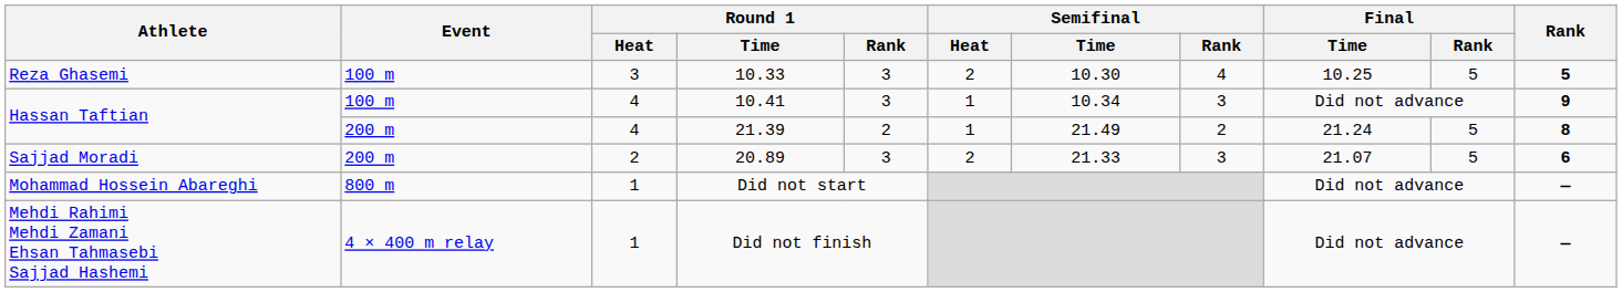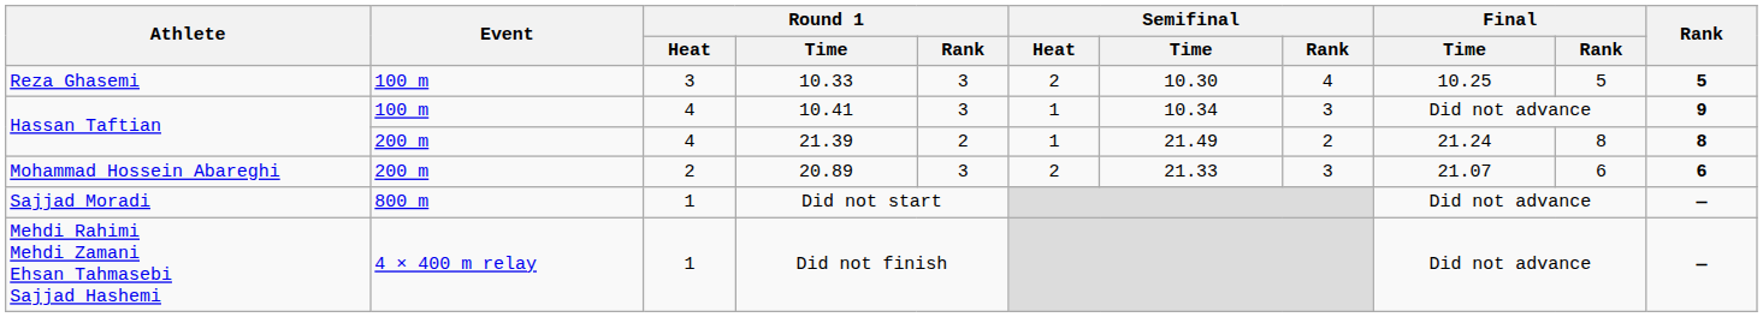21.39 | Final / Rank: 5 -> 8
20.89 | Athlete: Sajjad Moradi -> Mohammad Hossein Abareghi
20.89 | Final / Rank: 5 -> 6
Did not start | Athlete: Mohammad Hossein Abareghi -> Sajjad Moradi
